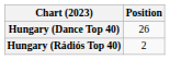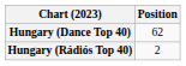Hungary (Dance Top 40) | Position: 26 -> 62
